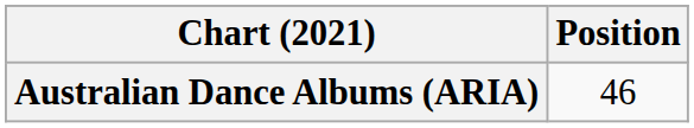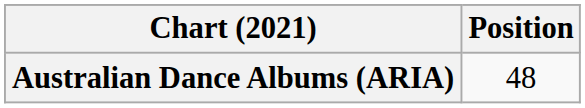Australian Dance Albums (ARIA) | Position: 46 -> 48
